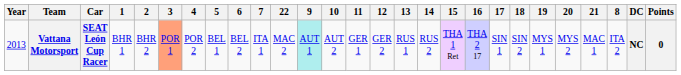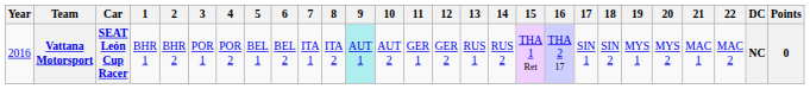columns swapped: 8 <-> 22
Vattana Motorsport | Year: 2013 -> 2016
Vattana Motorsport | 3: lightsalmon background -> no background
